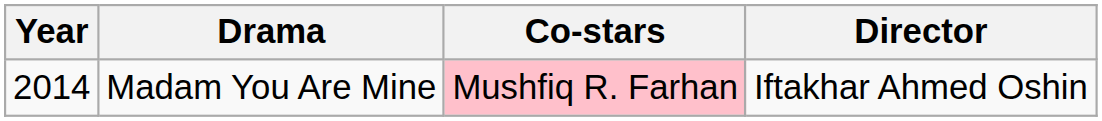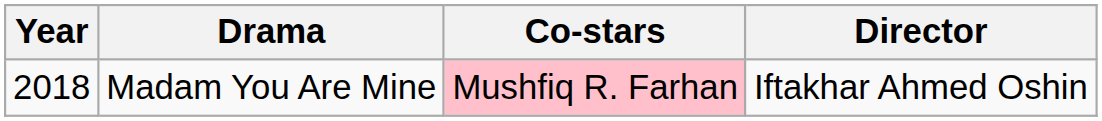Madam You Are Mine | Year: 2014 -> 2018
